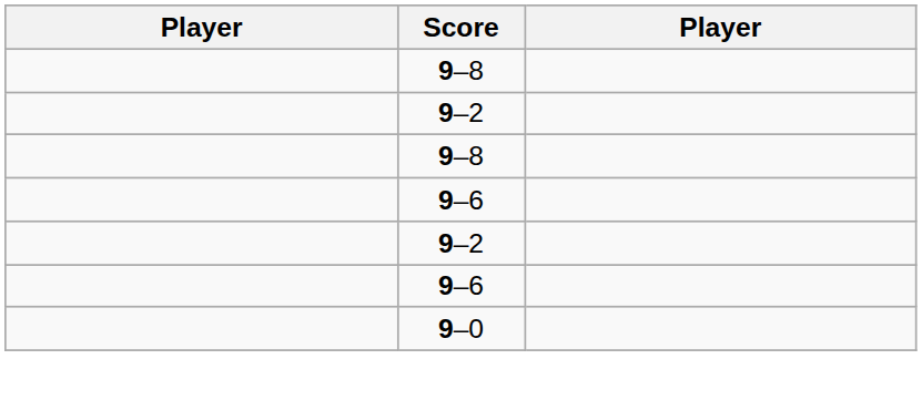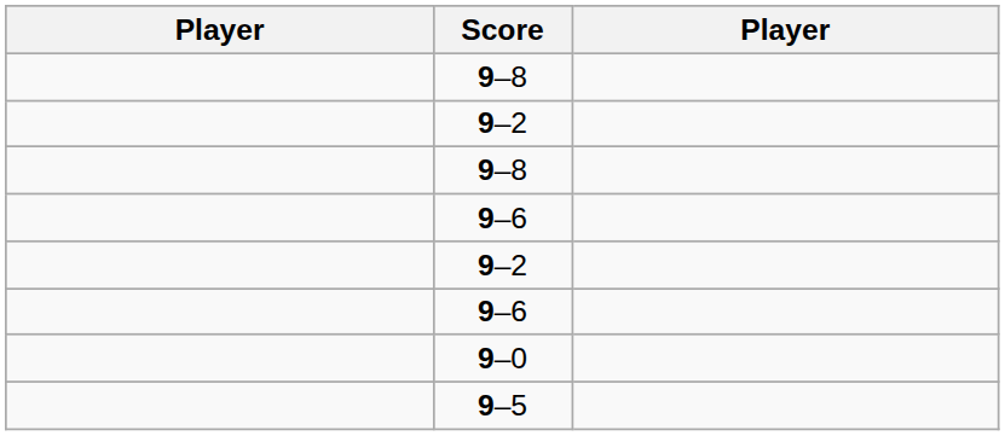+ row: 9–5
